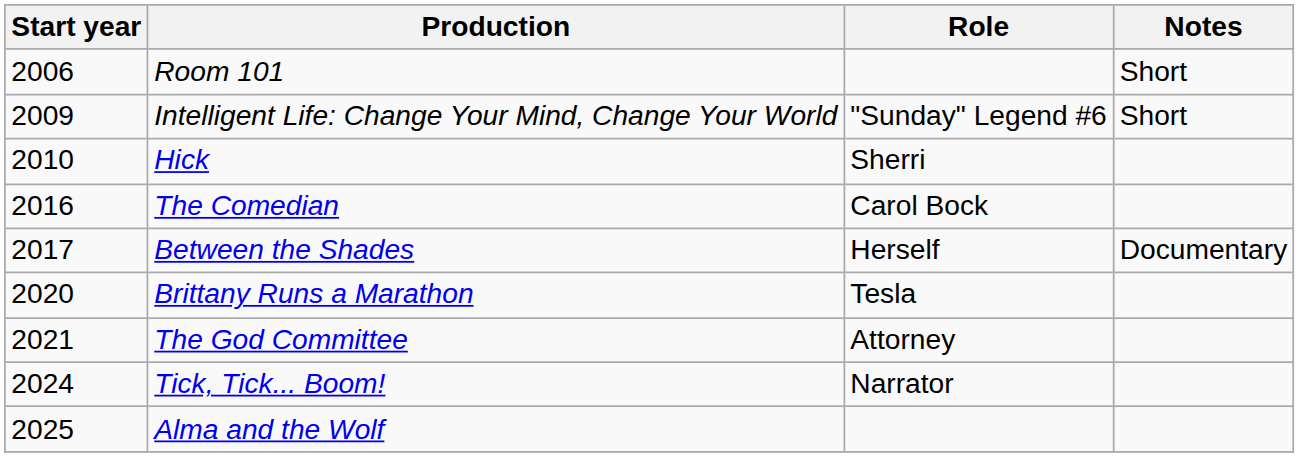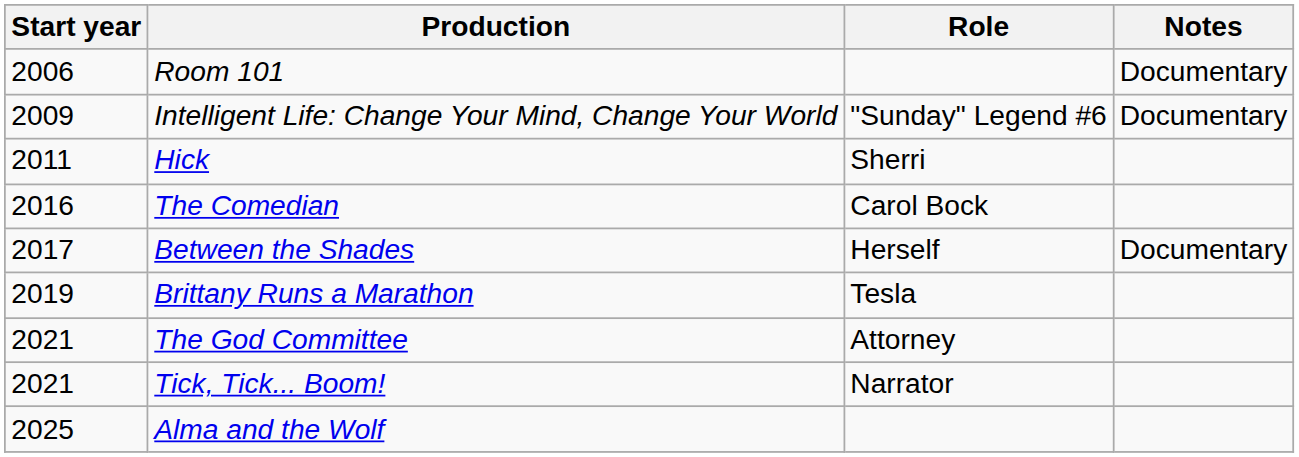Room 101 | Notes: Short -> Documentary
Intelligent Life: Change Your Mind, Change Your World | Notes: Short -> Documentary
Hick | Start year: 2010 -> 2011
Brittany Runs a Marathon | Start year: 2020 -> 2019
Tick, Tick... Boom! | Start year: 2024 -> 2021
